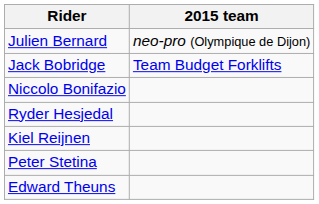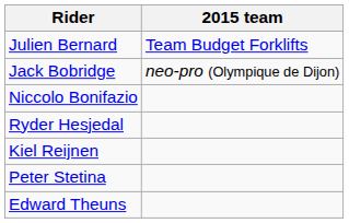Julien Bernard | 2015 team: neo-pro (Olympique de Dijon) -> Team Budget Forklifts
Jack Bobridge | 2015 team: Team Budget Forklifts -> neo-pro (Olympique de Dijon)
